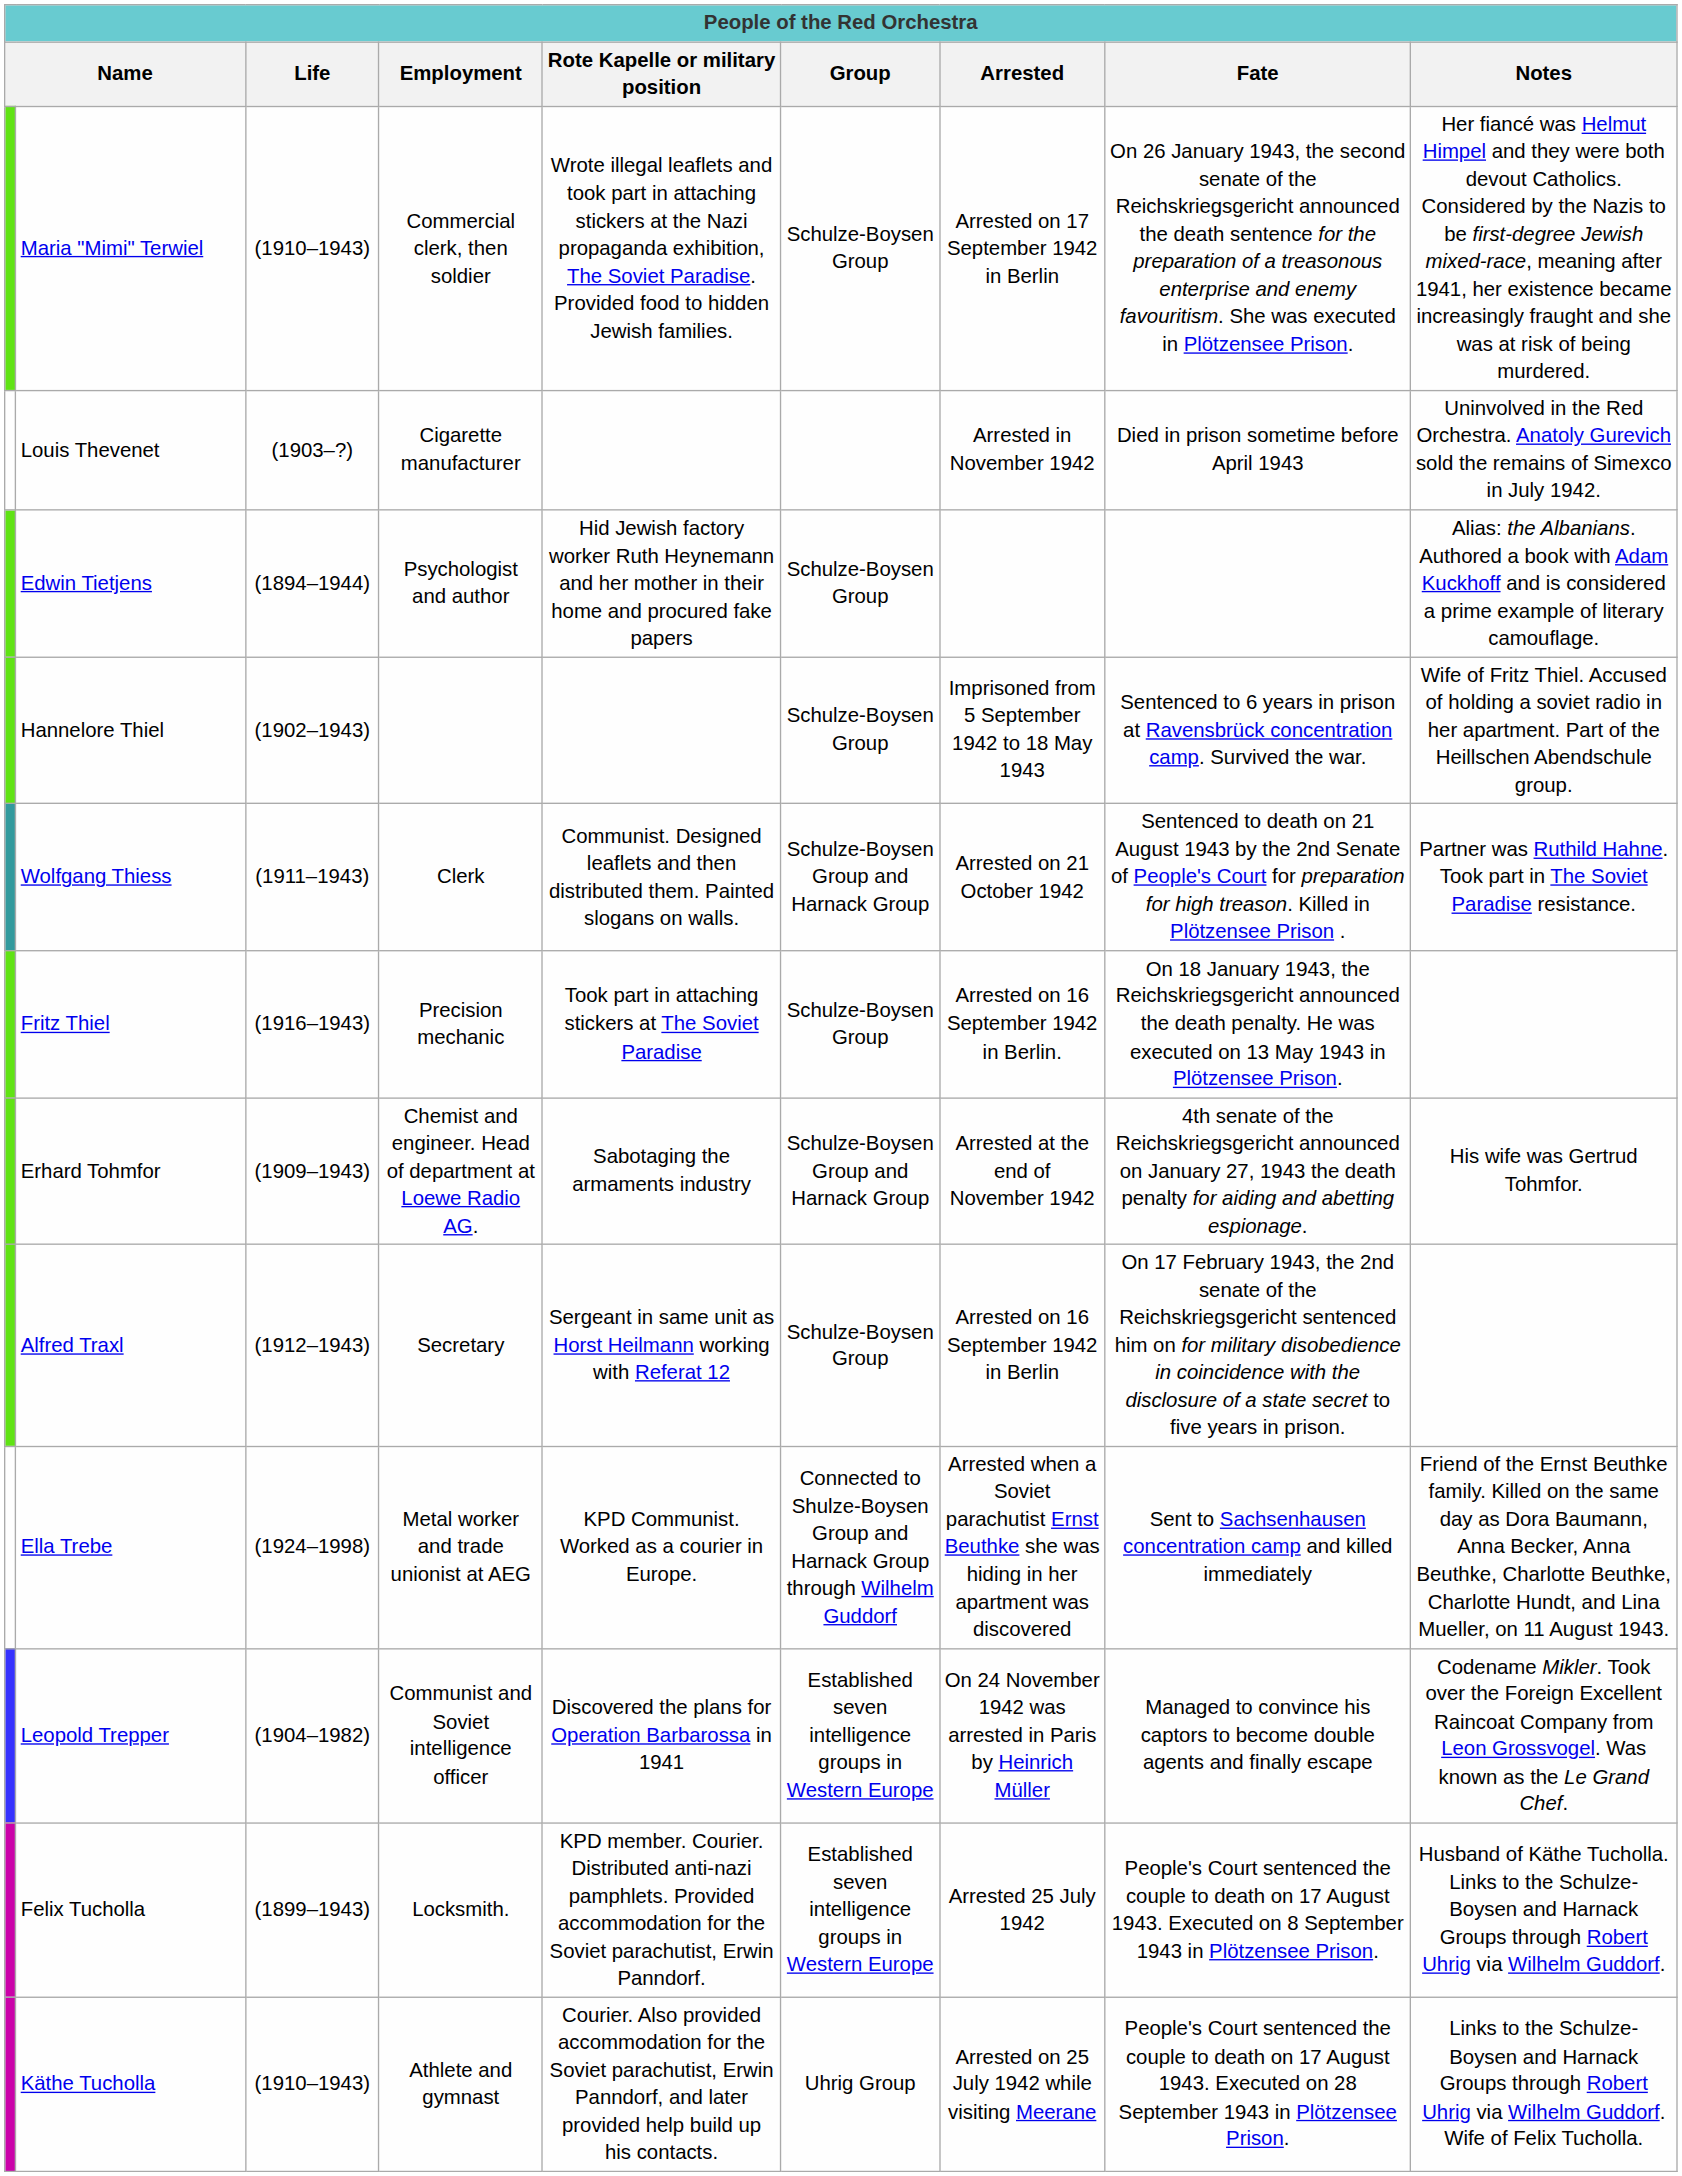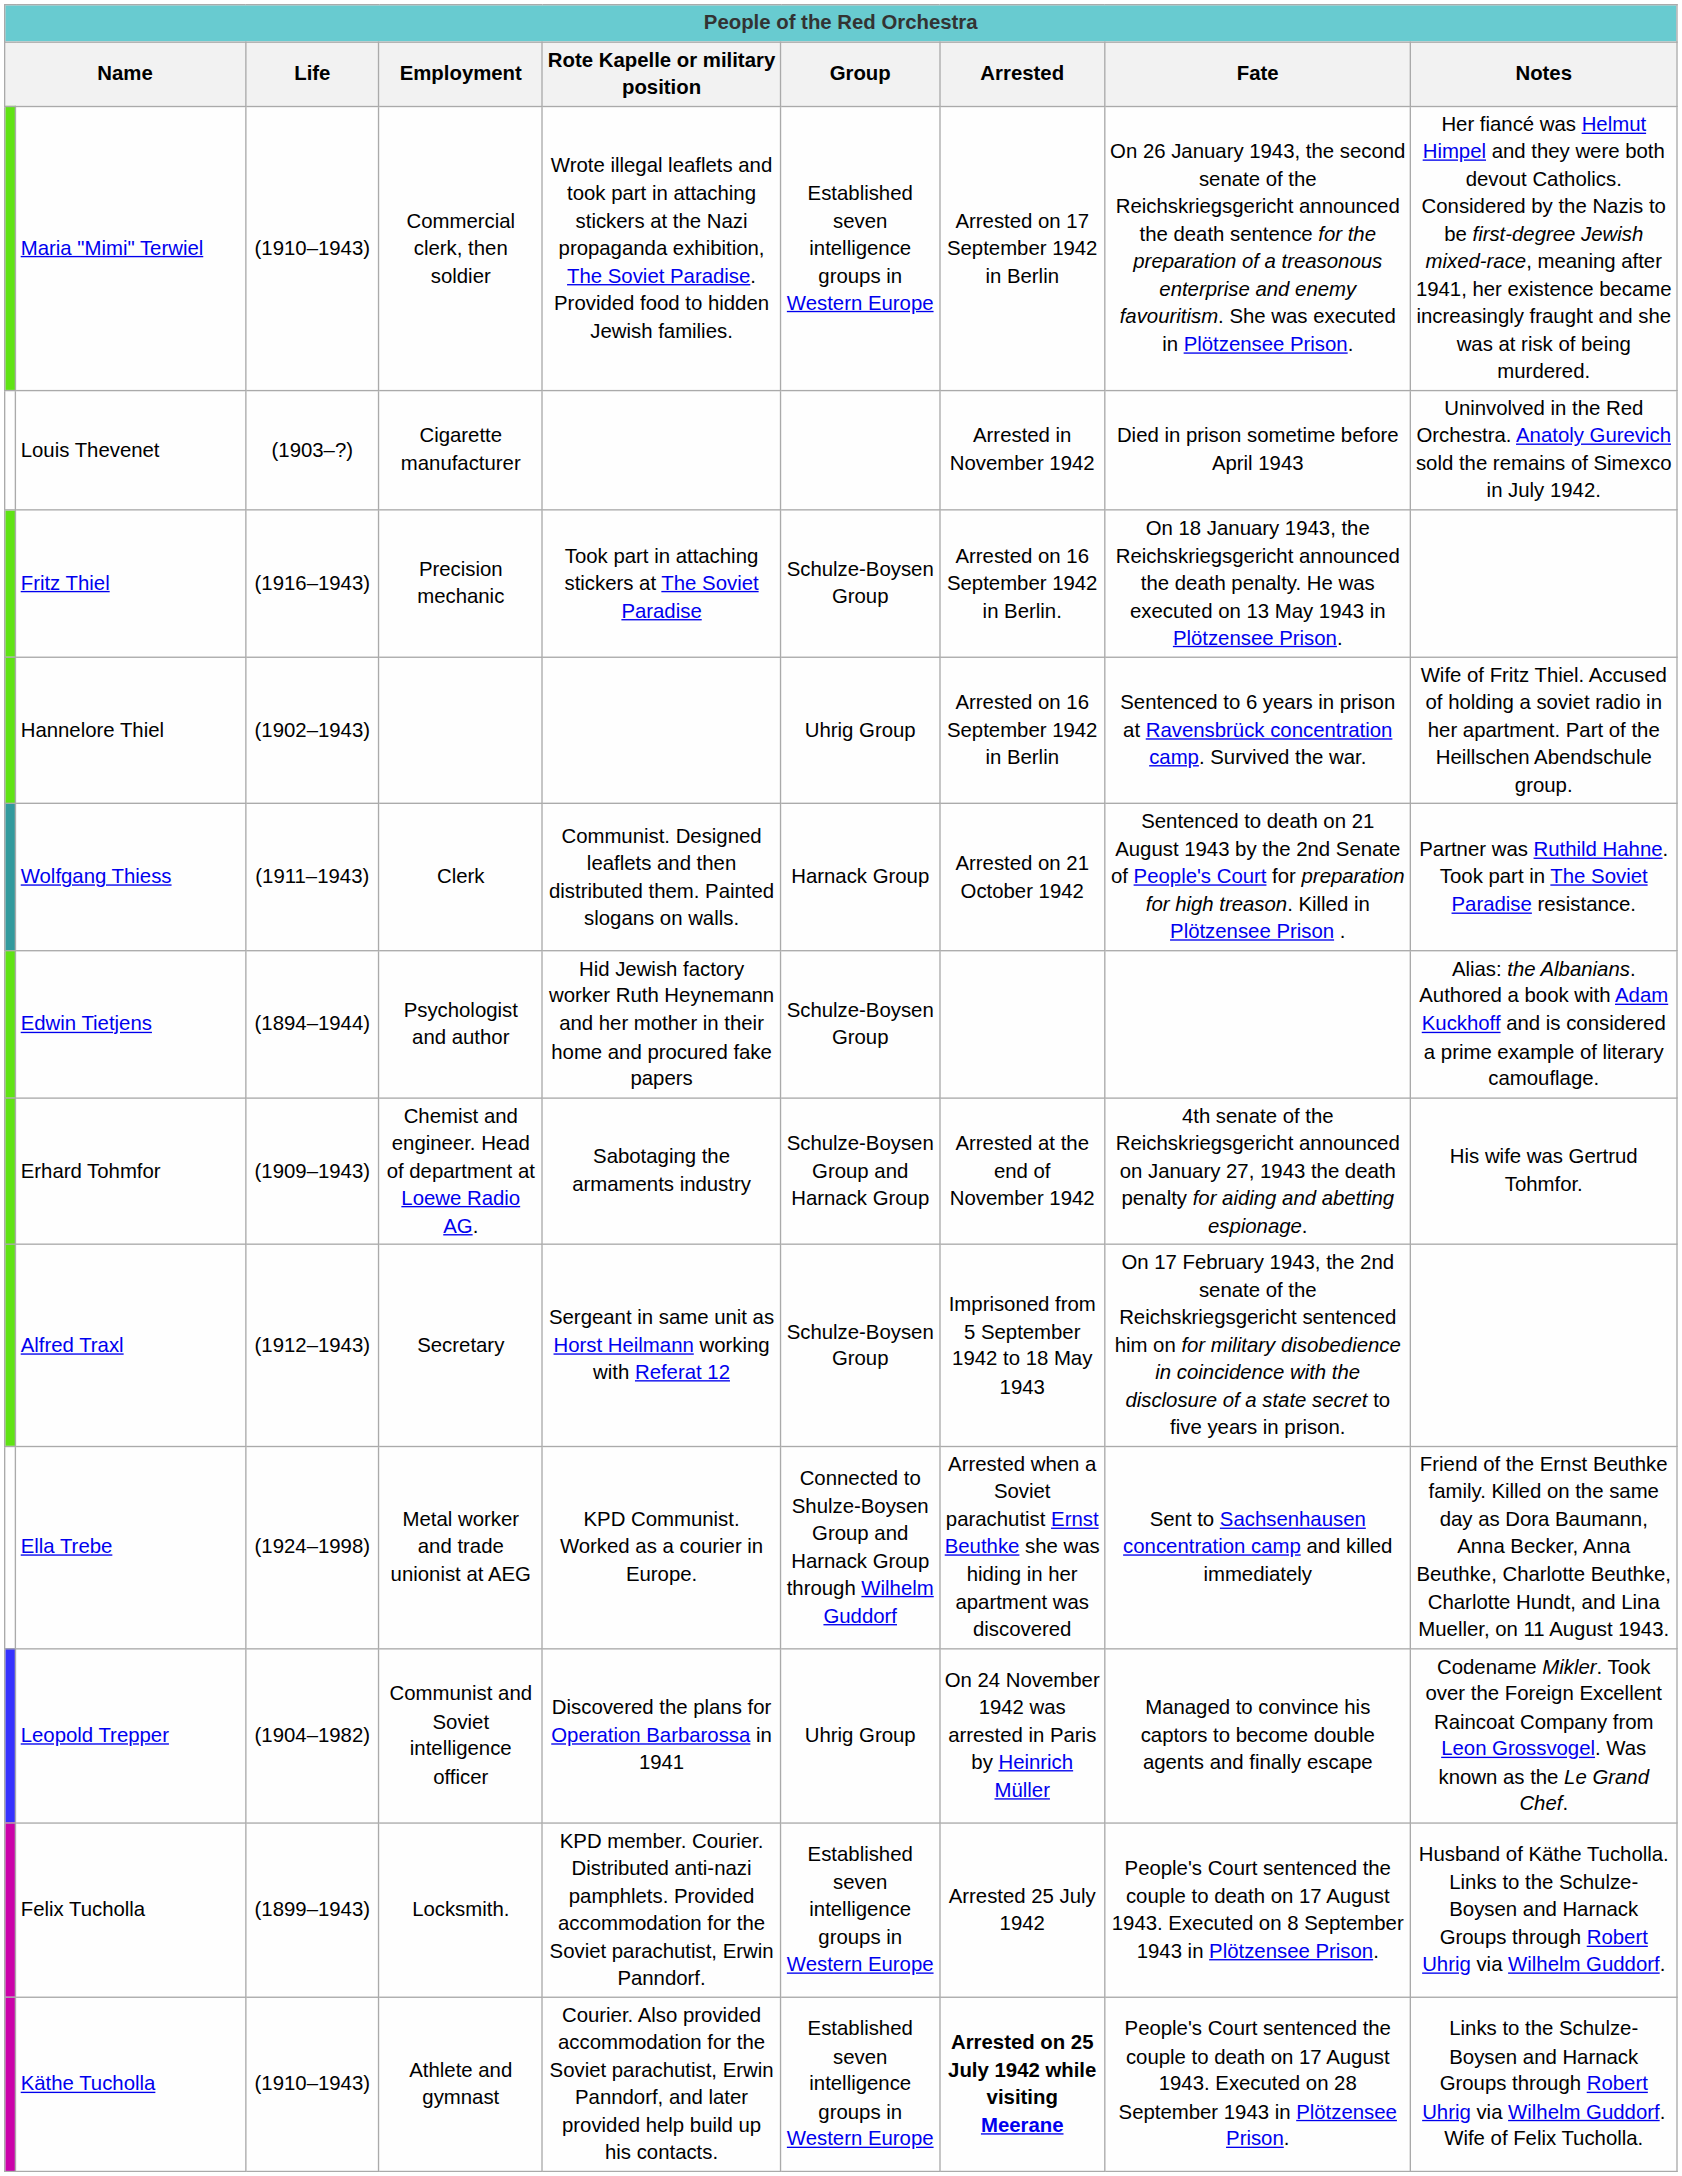Maria "Mimi" Terwiel | Group: Schulze-Boysen Group -> Established seven intelligence groups in Western Europe
rows swapped: Fritz Thiel <-> Edwin Tietjens
Hannelore Thiel | Group: Schulze-Boysen Group -> Uhrig Group
Hannelore Thiel | Arrested: Imprisoned from 5 September 1942 to 18 May 1943 -> Arrested on 16 September 1942 in Berlin
Wolfgang Thiess | Group: Schulze-Boysen Group and Harnack Group -> Harnack Group
Alfred Traxl | Arrested: Arrested on 16 September 1942 in Berlin -> Imprisoned from 5 September 1942 to 18 May 1943
Leopold Trepper | Group: Established seven intelligence groups in Western Europe -> Uhrig Group
Käthe Tucholla | Group: Uhrig Group -> Established seven intelligence groups in Western Europe
Käthe Tucholla | Arrested: normal -> bold
